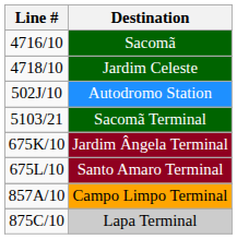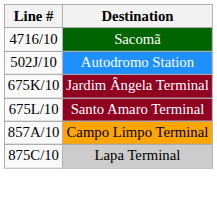- row: 4718/10 | Jardim Celeste
- row: 5103/21 | Sacomã Terminal
